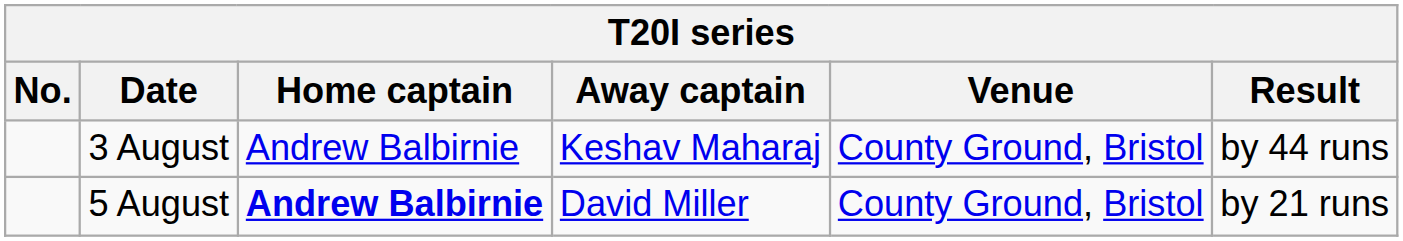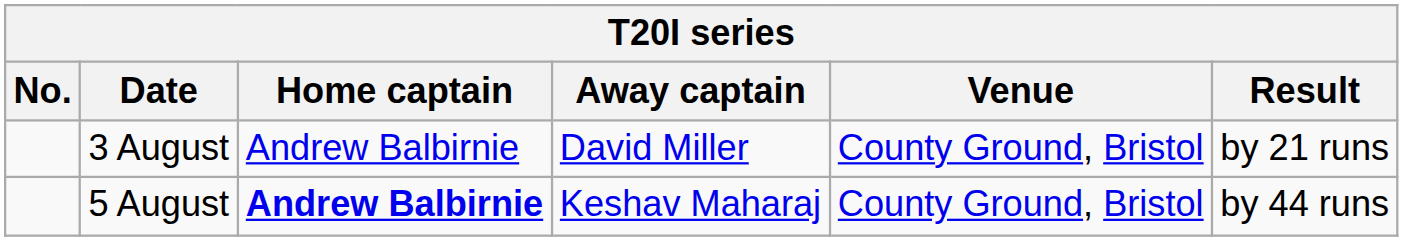3 August | Away captain: Keshav Maharaj -> David Miller
3 August | Result: by 44 runs -> by 21 runs
5 August | Away captain: David Miller -> Keshav Maharaj
5 August | Result: by 21 runs -> by 44 runs
